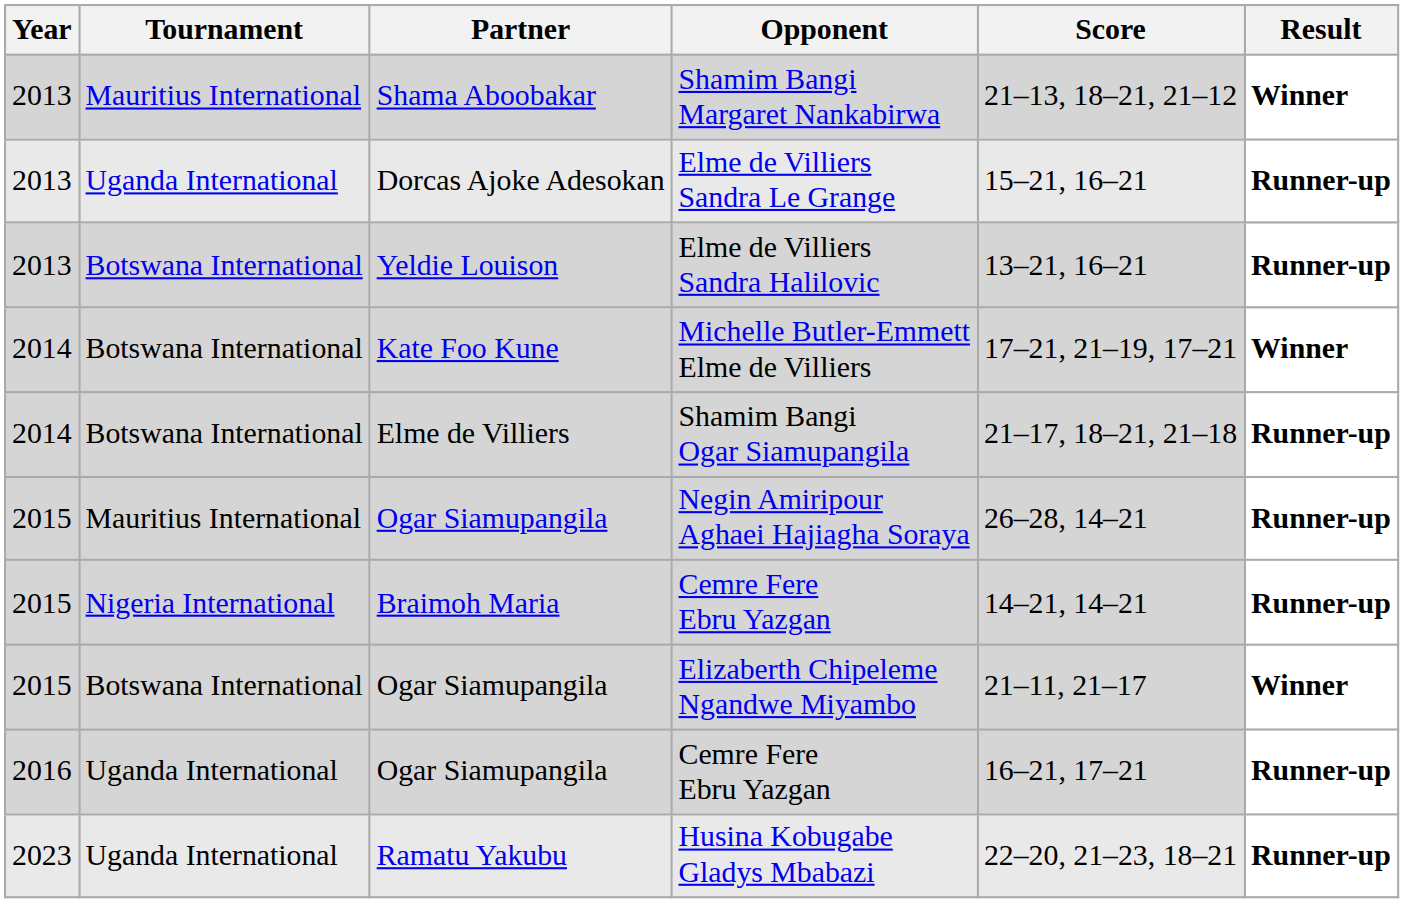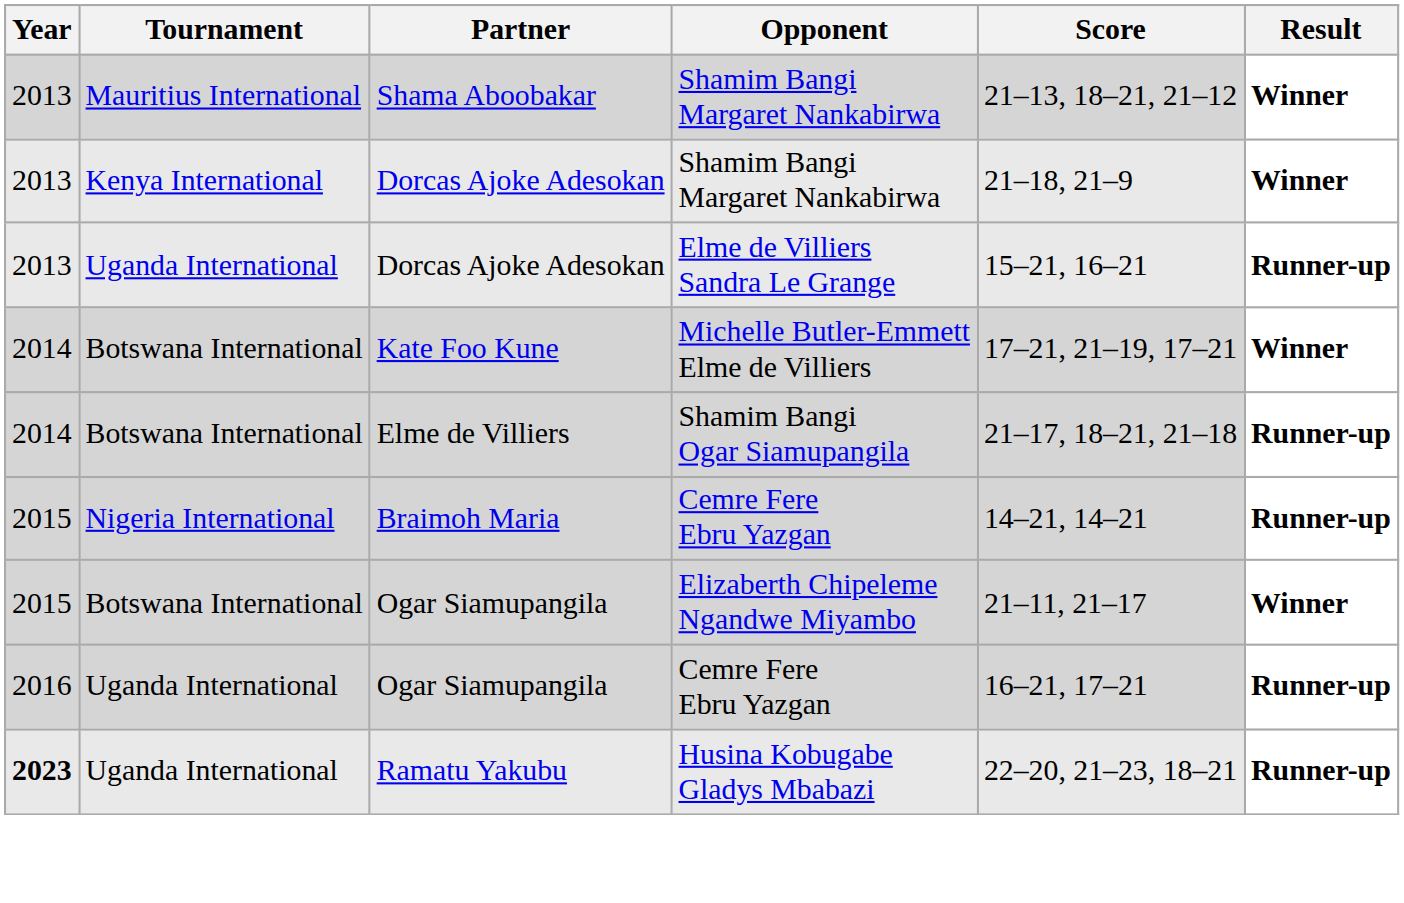+ row: 2013 | Kenya International | Dorcas Ajoke Adesokan | Shamim Bangi Margaret Nankabirwa | 21–18, 21–9 | Winner
- row: 2013 | Botswana International | Yeldie Louison | Elme de Villiers Sandra Halilovic | 13–21, 16–21 | Runner-up
- row: 2015 | Mauritius International | Ogar Siamupangila | Negin Amiripour Aghaei Hajiagha Soraya | 26–28, 14–21 | Runner-up
Husina Kobugabe Gladys Mbabazi | Year: normal -> bold
